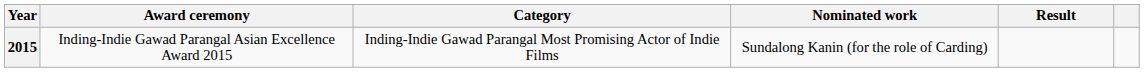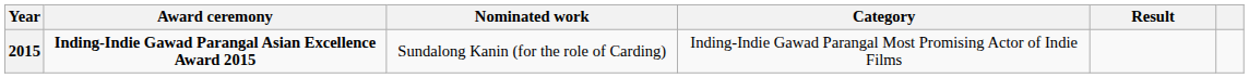columns swapped: Category <-> Nominated work
2015 | Award ceremony: normal -> bold
